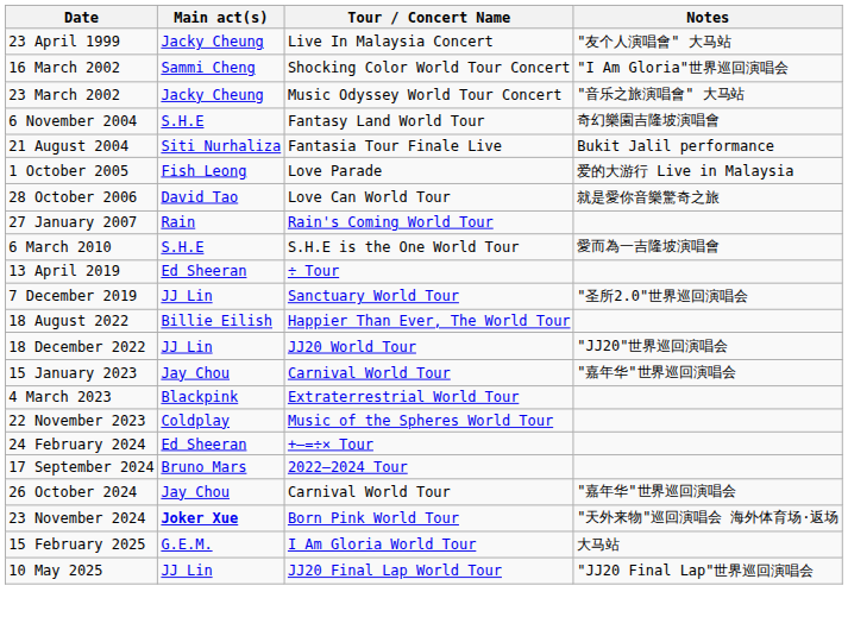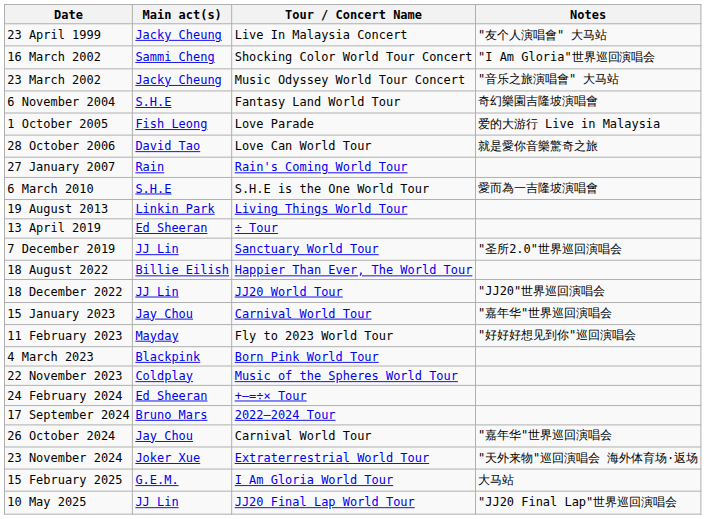- row: 21 August 2004 | Siti Nurhaliza | Fantasia Tour Finale Live | Bukit Jalil performance
+ row: 19 August 2013 | Linkin Park | Living Things World Tour
+ row: 11 February 2023 | Mayday | Fly to 2023 World Tour | "好好好想见到你"巡回演唱会
4 March 2023 | Tour / Concert Name: Extraterrestrial World Tour -> Born Pink World Tour
23 November 2024 | Main act(s): bold -> normal
23 November 2024 | Tour / Concert Name: Born Pink World Tour -> Extraterrestrial World Tour
